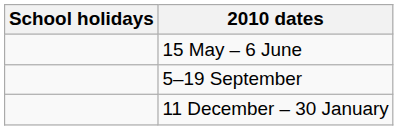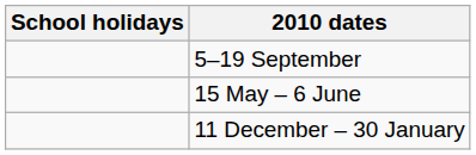rows swapped: 15 May – 6 June <-> 5–19 September
